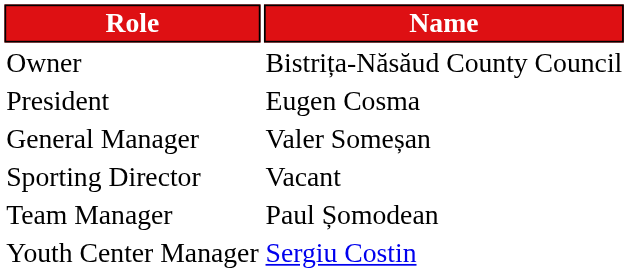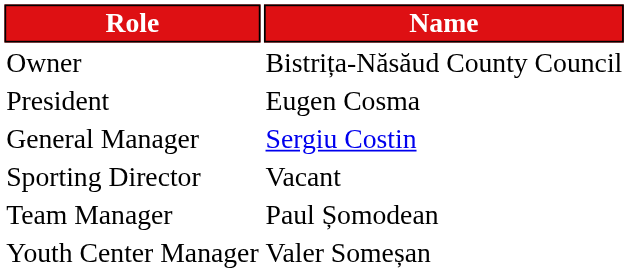General Manager | Name: Valer Someșan -> Sergiu Costin
Youth Center Manager | Name: Sergiu Costin -> Valer Someșan
